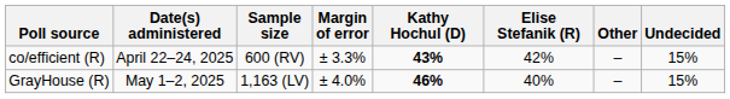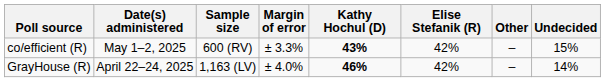co/efficient (R) | Date(s) administered: April 22–24, 2025 -> May 1–2, 2025
GrayHouse (R) | Date(s) administered: May 1–2, 2025 -> April 22–24, 2025
GrayHouse (R) | Elise Stefanik (R): 40% -> 42%
GrayHouse (R) | Undecided: 15% -> 14%
